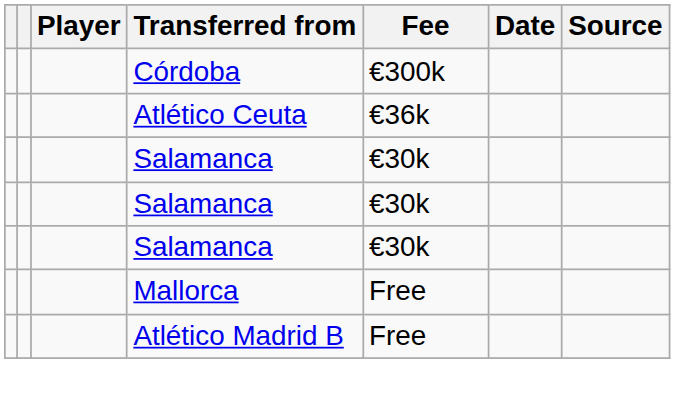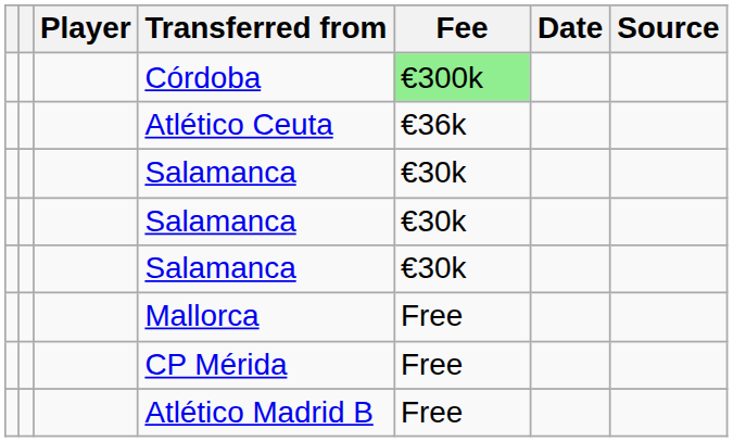Córdoba | Fee: no background -> lightgreen background
+ row: CP Mérida | Free
